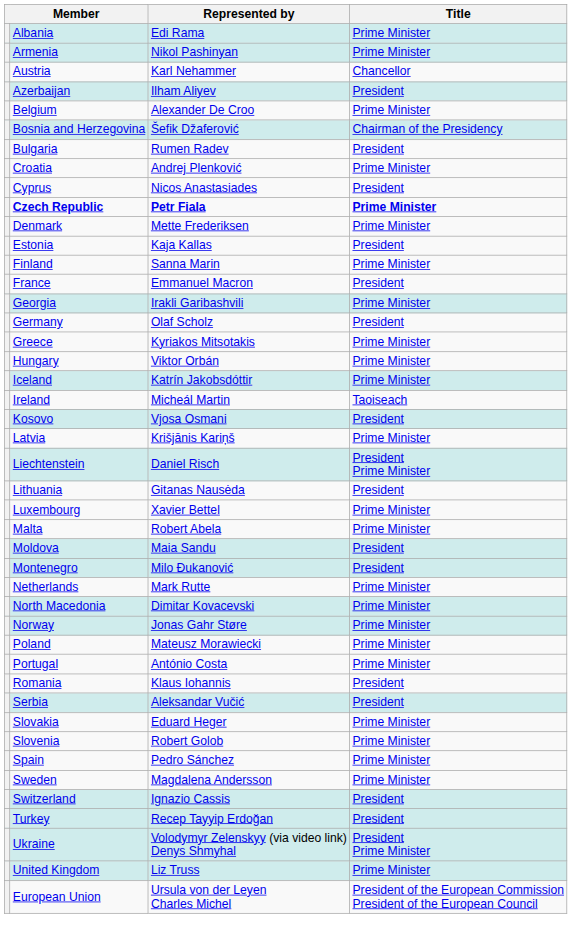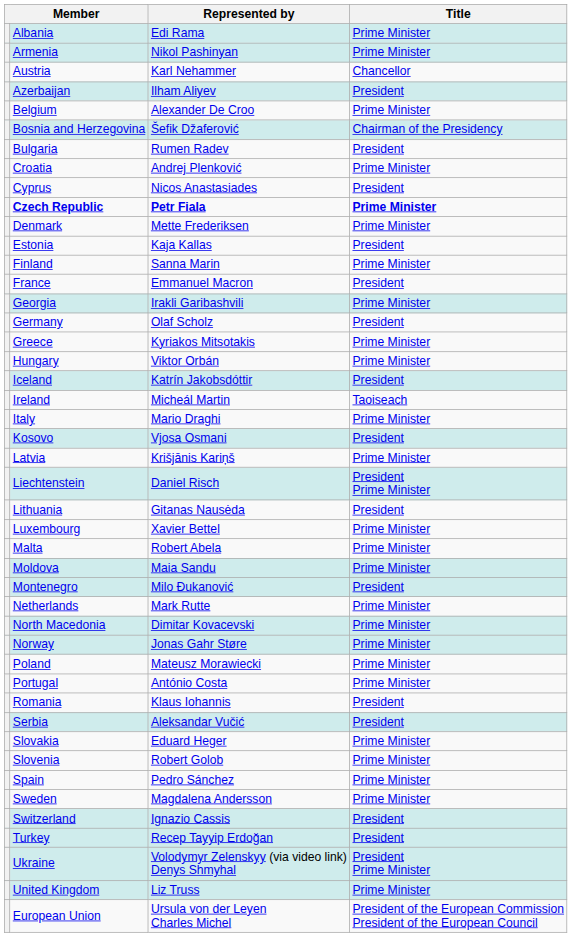Iceland | Title: Prime Minister -> President
+ row: Italy | Mario Draghi | Prime Minister
Moldova | Title: President -> Prime Minister
